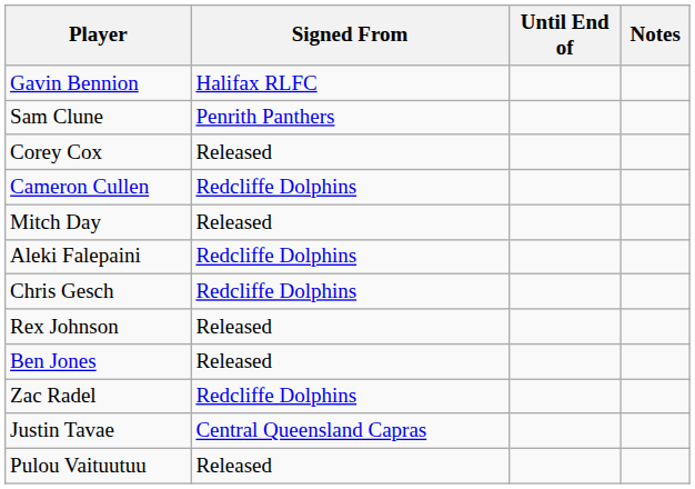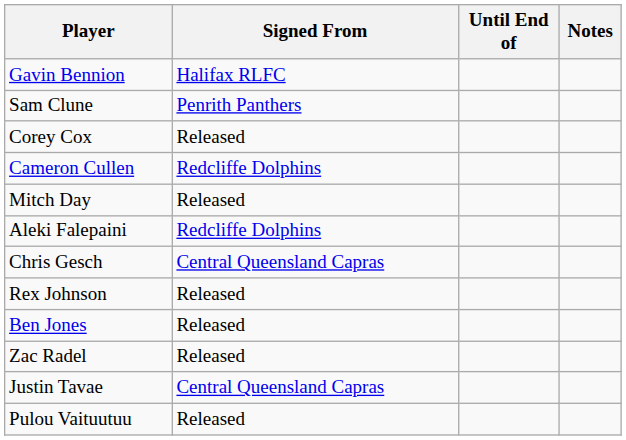Chris Gesch | Signed From: Redcliffe Dolphins -> Central Queensland Capras
Zac Radel | Signed From: Redcliffe Dolphins -> Released
